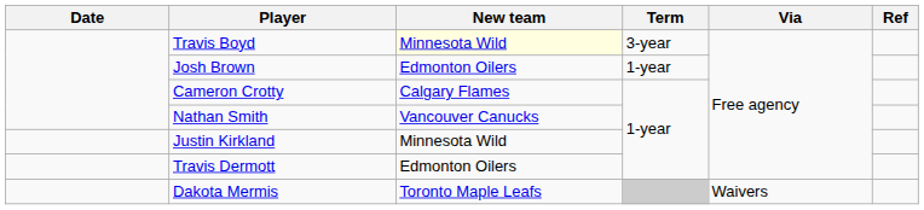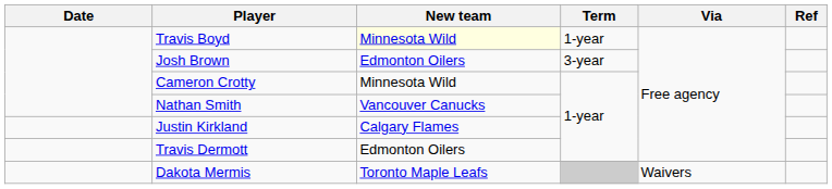Travis Boyd | Term: 3-year -> 1-year
Josh Brown | Term: 1-year -> 3-year
Cameron Crotty | New team: Calgary Flames -> Minnesota Wild
Justin Kirkland | New team: Minnesota Wild -> Calgary Flames
